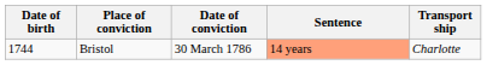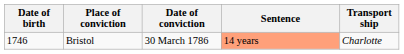Bristol | Date of birth: 1744 -> 1746
